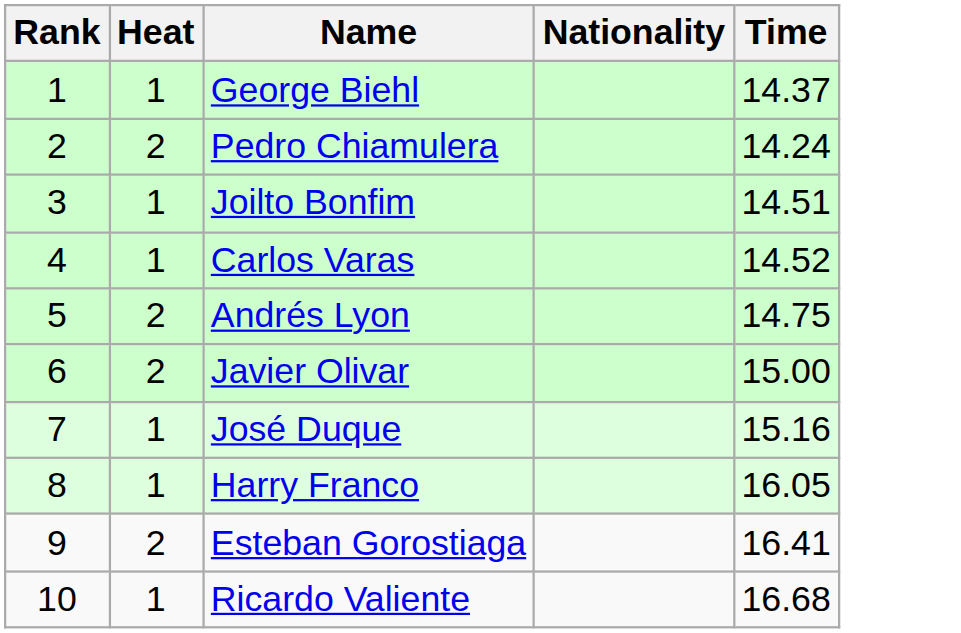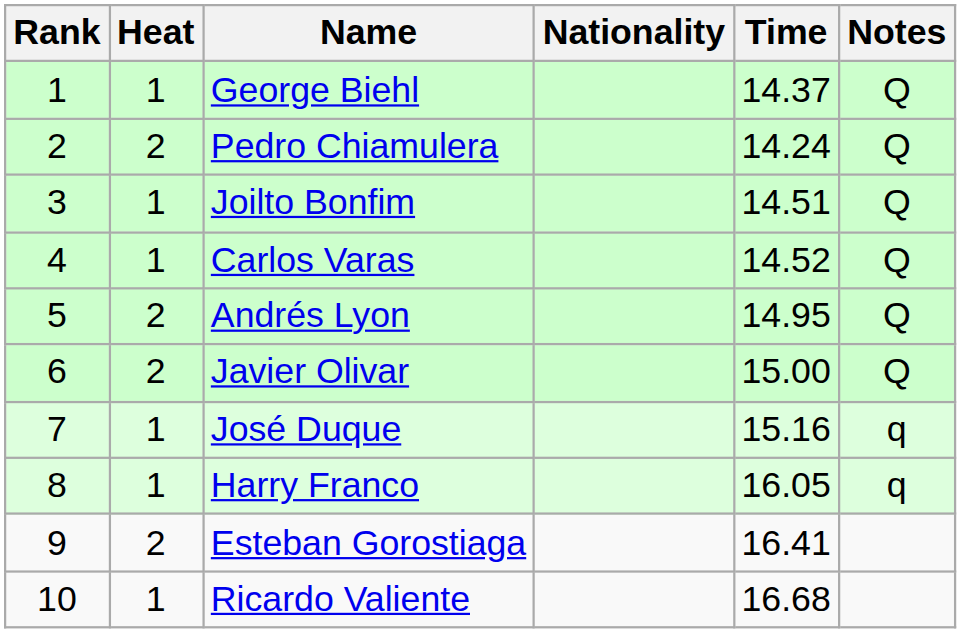+ column: Notes | Q | Q | Q | Q | Q | Q | q | q
Andrés Lyon | Time: 14.75 -> 14.95
